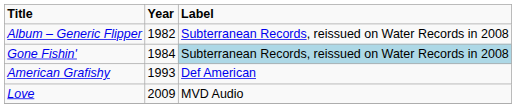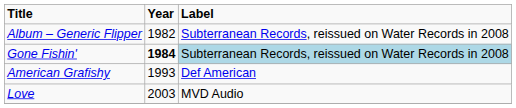Gone Fishin' | Year: normal -> bold
Love | Year: 2009 -> 2003
